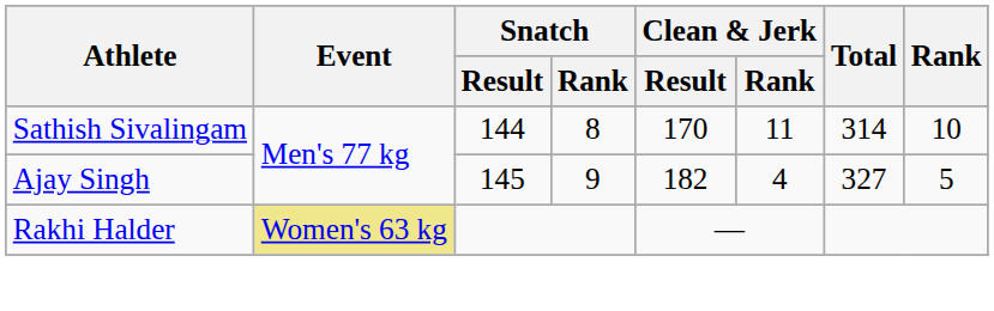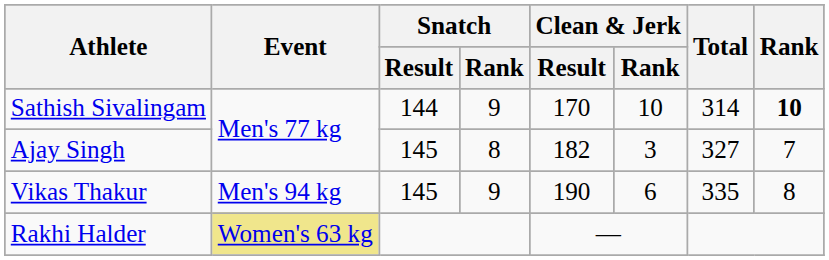Sathish Sivalingam | Snatch / Rank: 8 -> 9
Sathish Sivalingam | Clean & Jerk / Rank: 11 -> 10
Sathish Sivalingam | Rank: normal -> bold
Ajay Singh | Snatch / Rank: 9 -> 8
Ajay Singh | Clean & Jerk / Rank: 4 -> 3
Ajay Singh | Rank: 5 -> 7
+ row: Vikas Thakur | Men's 94 kg | 145 | 9 | 190 | 6 | 335 | 8
